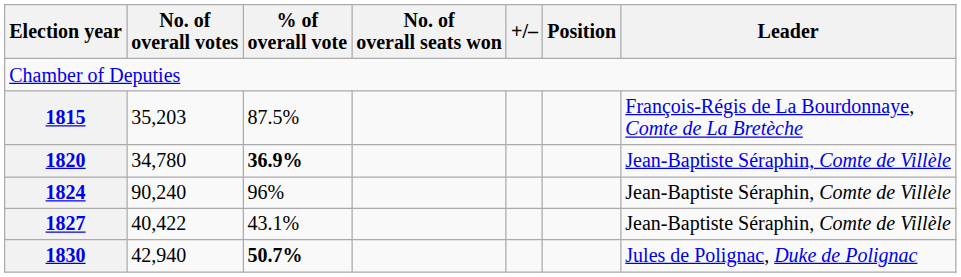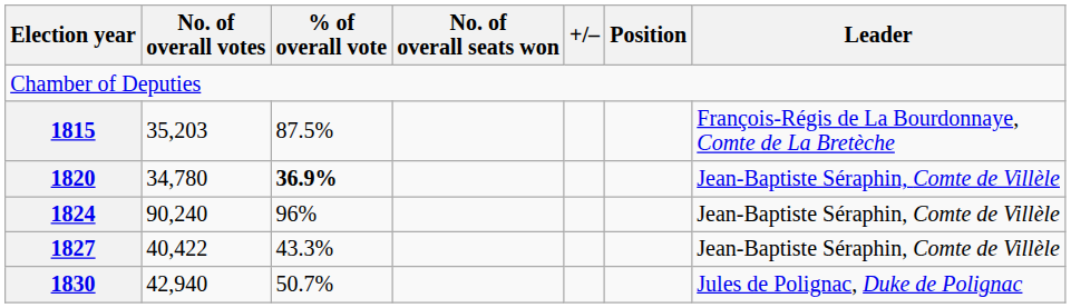1827 | % of overall vote: 43.1% -> 43.3%
1830 | % of overall vote: bold -> normal
